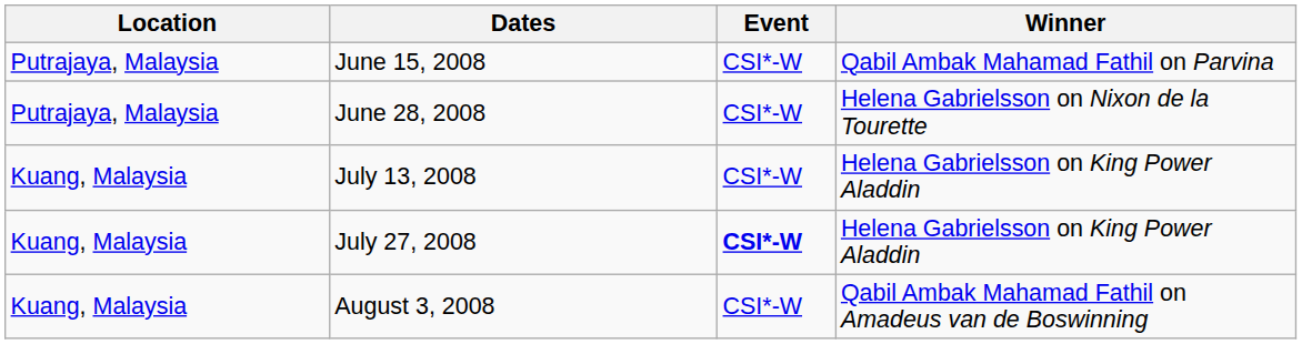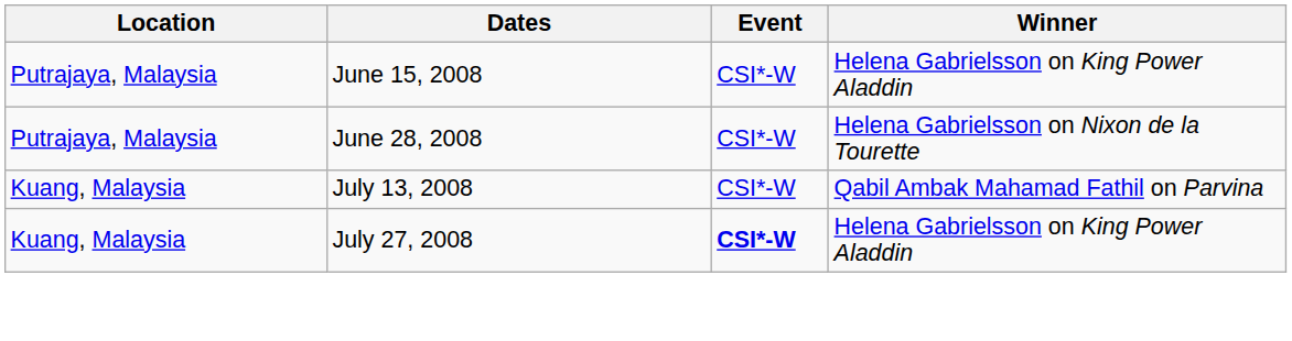June 15, 2008 | Winner: Qabil Ambak Mahamad Fathil on Parvina -> Helena Gabrielsson on King Power Aladdin
July 13, 2008 | Winner: Helena Gabrielsson on King Power Aladdin -> Qabil Ambak Mahamad Fathil on Parvina
- row: Kuang, Malaysia | August 3, 2008 | CSI*-W | Qabil Ambak Mahamad Fathil on Amadeus van de Boswinning
